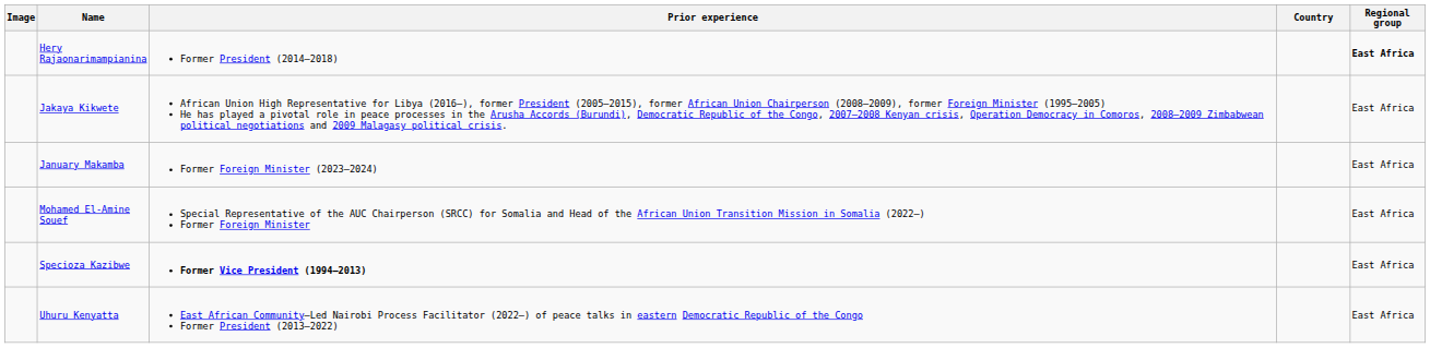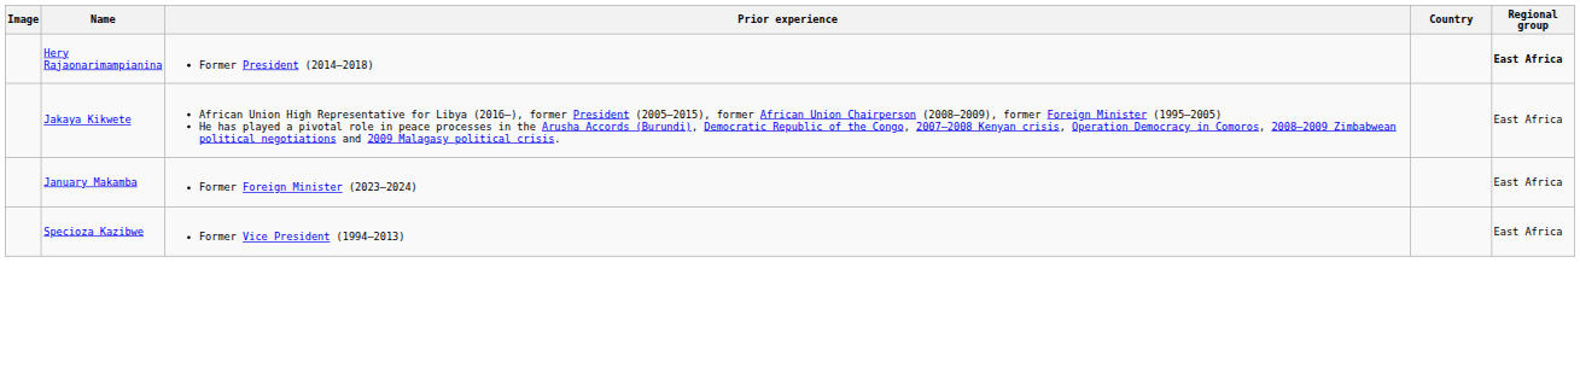- row: Mohamed El-Amine Souef | Special Representative of the AUC Chairperson (SRCC) for Somalia and Head of the African Union Transition Mission in Somalia (2022–) Former Foreign Minister | East Africa
Specioza Kazibwe | Prior experience: bold -> normal
- row: Uhuru Kenyatta | East African Community–Led Nairobi Process Facilitator (2022–) of peace talks in eastern Democratic Republic of the Congo Former President (2013–2022) | East Africa
